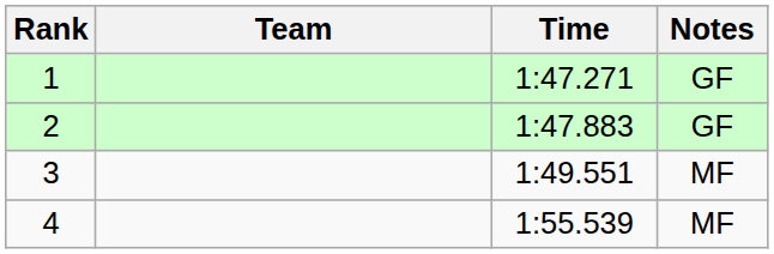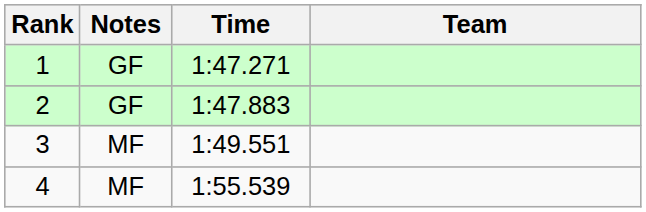columns swapped: Team <-> Notes
